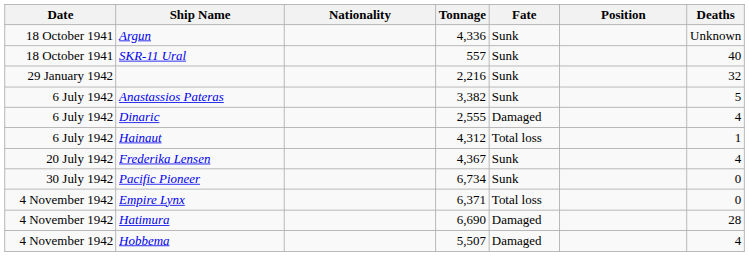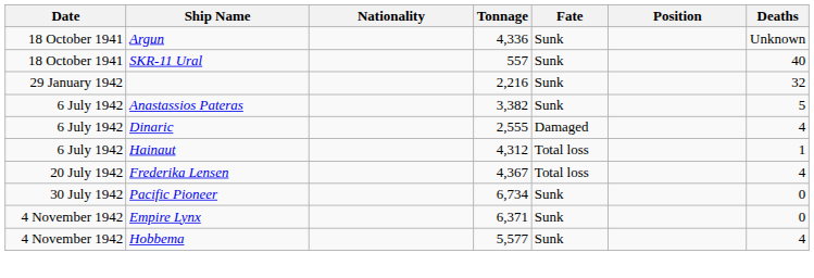Frederika Lensen | Fate: Sunk -> Total loss
Empire Lynx | Fate: Total loss -> Sunk
- row: 4 November 1942 | Hatimura | 6,690 | Damaged | 28
Hobbema | Tonnage: 5,507 -> 5,577
Hobbema | Fate: Damaged -> Sunk
